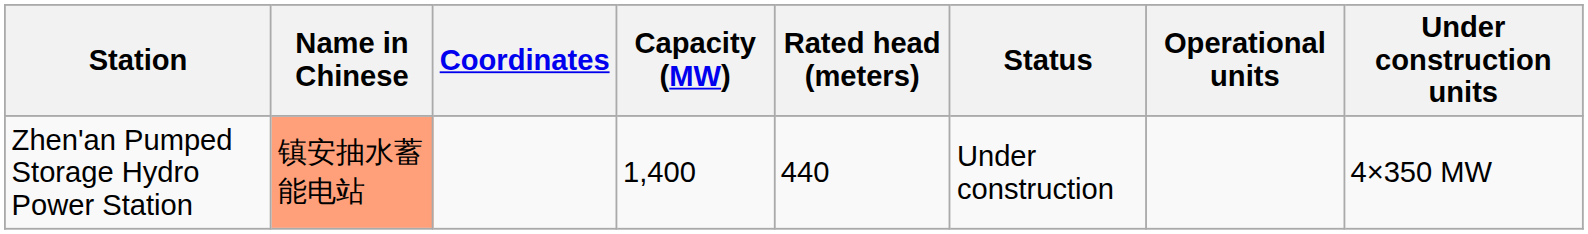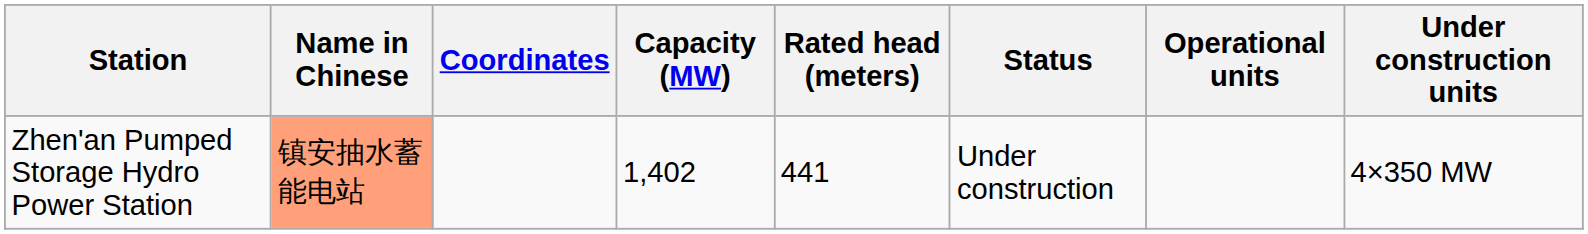Zhen'an Pumped Storage Hydro Power Station | Capacity (MW): 1,400 -> 1,402
Zhen'an Pumped Storage Hydro Power Station | Rated head (meters): 440 -> 441
